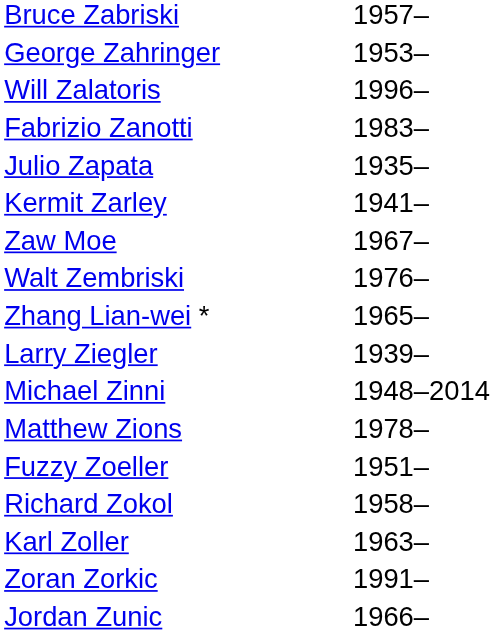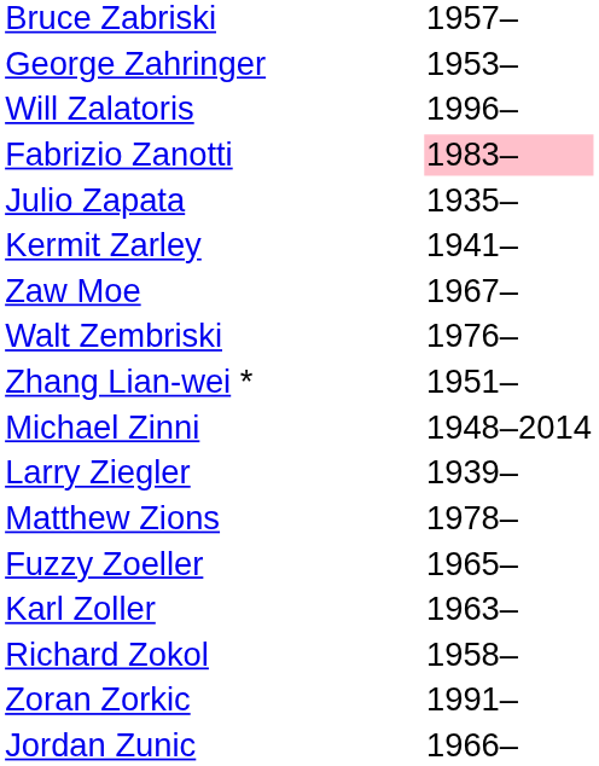Fabrizio Zanotti | column 2: no background -> pink background
Zhang Lian-wei * | column 2: 1965– -> 1951–
rows swapped: Larry Ziegler <-> Michael Zinni
Fuzzy Zoeller | column 2: 1951– -> 1965–
rows swapped: Richard Zokol <-> Karl Zoller
